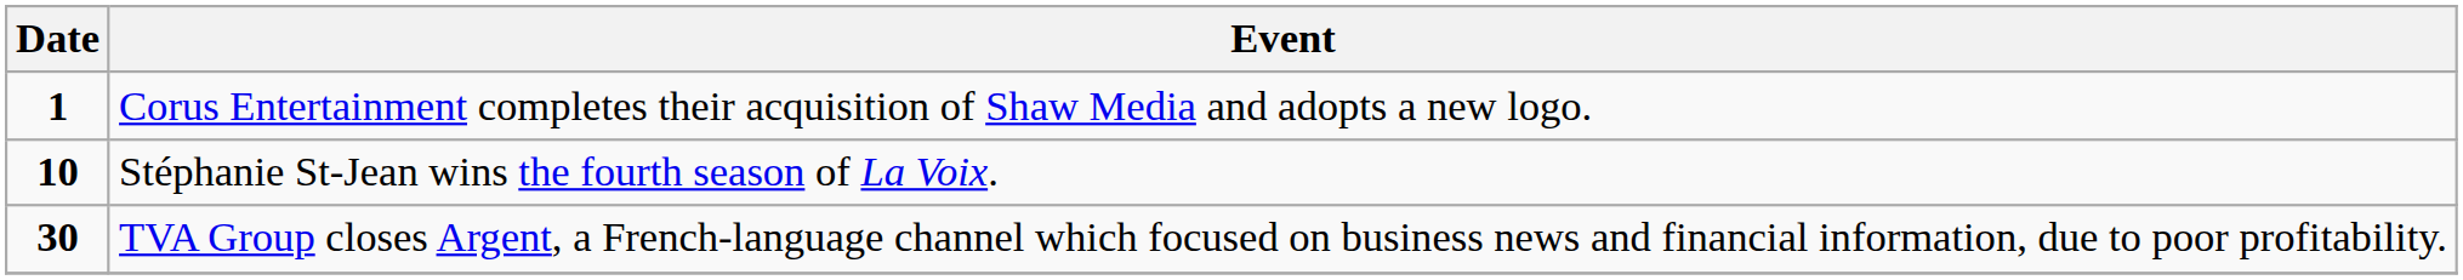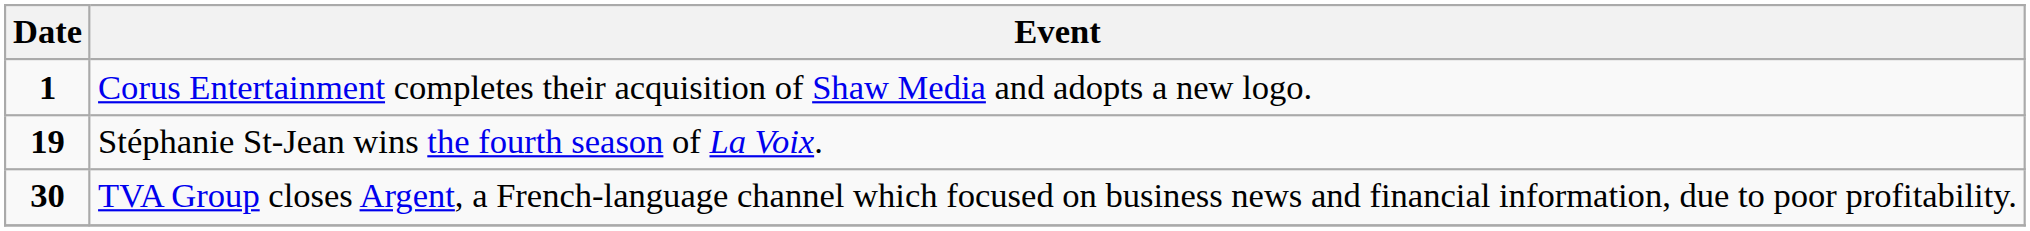Stéphanie St-Jean wins the fourth season of La Voix. | Date: 10 -> 19
